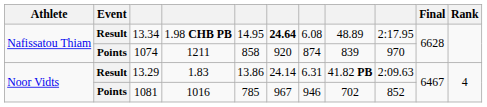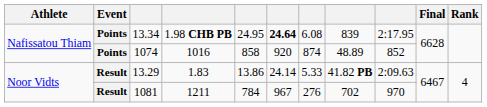13.34 | Event: Result -> Points
13.34 | column 5: 14.95 -> 24.95
13.34 | column 8: 48.89 -> 839
1074 | column 4: 1211 -> 1016
1074 | column 8: 839 -> 48.89
1074 | column 9: 970 -> 852
13.29 | column 7: 6.31 -> 5.33
1081 | Event: Points -> Result
1081 | column 4: 1016 -> 1211
1081 | column 5: 785 -> 784
1081 | column 7: 946 -> 276
1081 | column 9: 852 -> 970
